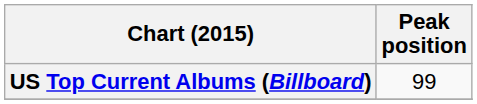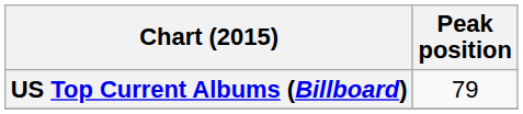US Top Current Albums (Billboard) | Peak position: 99 -> 79
